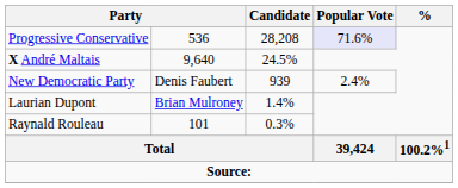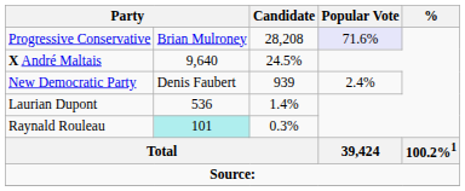Progressive Conservative | column 2: 536 -> Brian Mulroney
Laurian Dupont | column 2: Brian Mulroney -> 536
Raynald Rouleau | column 2: no background -> paleturquoise background
